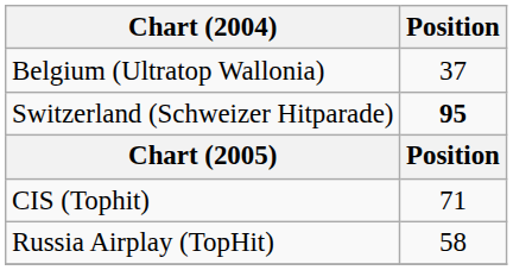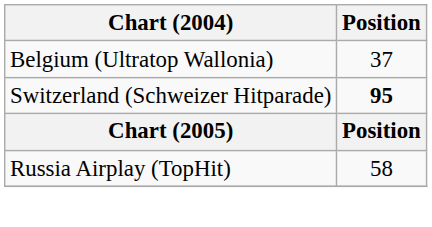- row: CIS (Tophit) | 71
